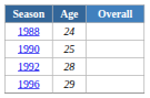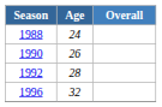1990 | Age: 25 -> 26
1996 | Age: 29 -> 32
